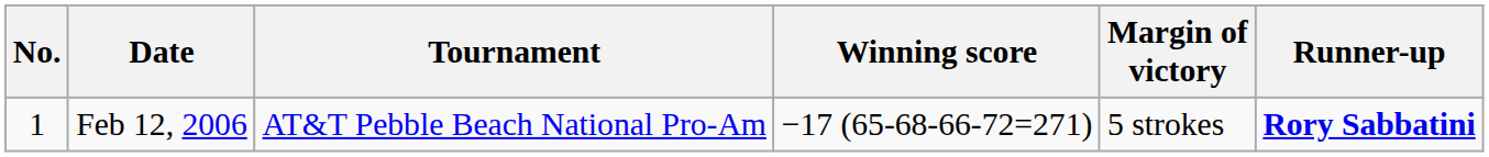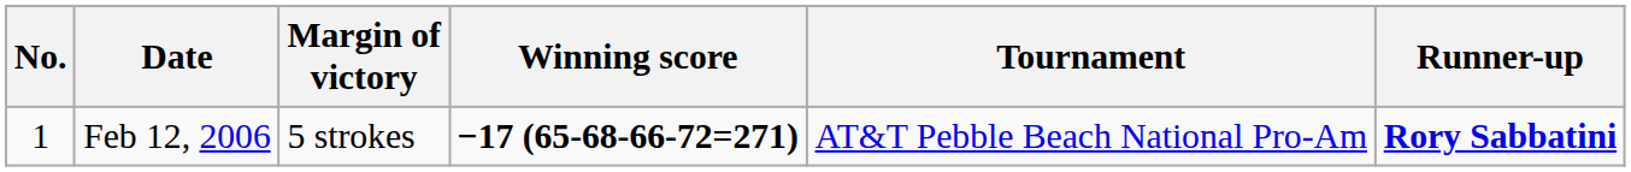columns swapped: Tournament <-> Margin of victory
Feb 12, 2006 | Winning score: normal -> bold
